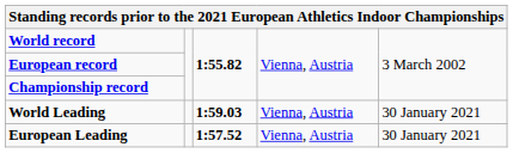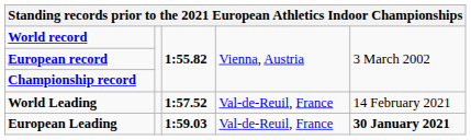World Leading | column 3: 1:59.03 -> 1:57.52
World Leading | column 4: Vienna, Austria -> Val-de-Reuil, France
World Leading | column 5: 30 January 2021 -> 14 February 2021
European Leading | column 3: 1:57.52 -> 1:59.03
European Leading | column 4: Vienna, Austria -> Val-de-Reuil, France
European Leading | column 5: normal -> bold
